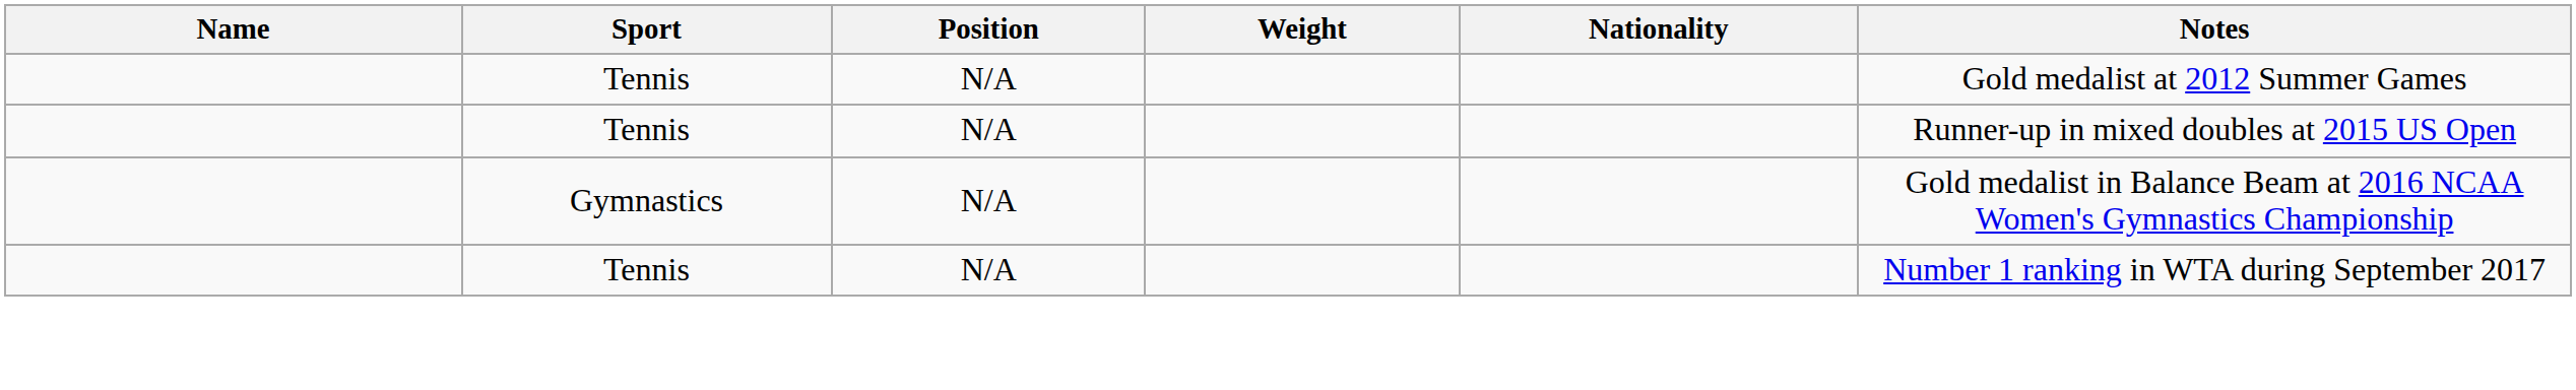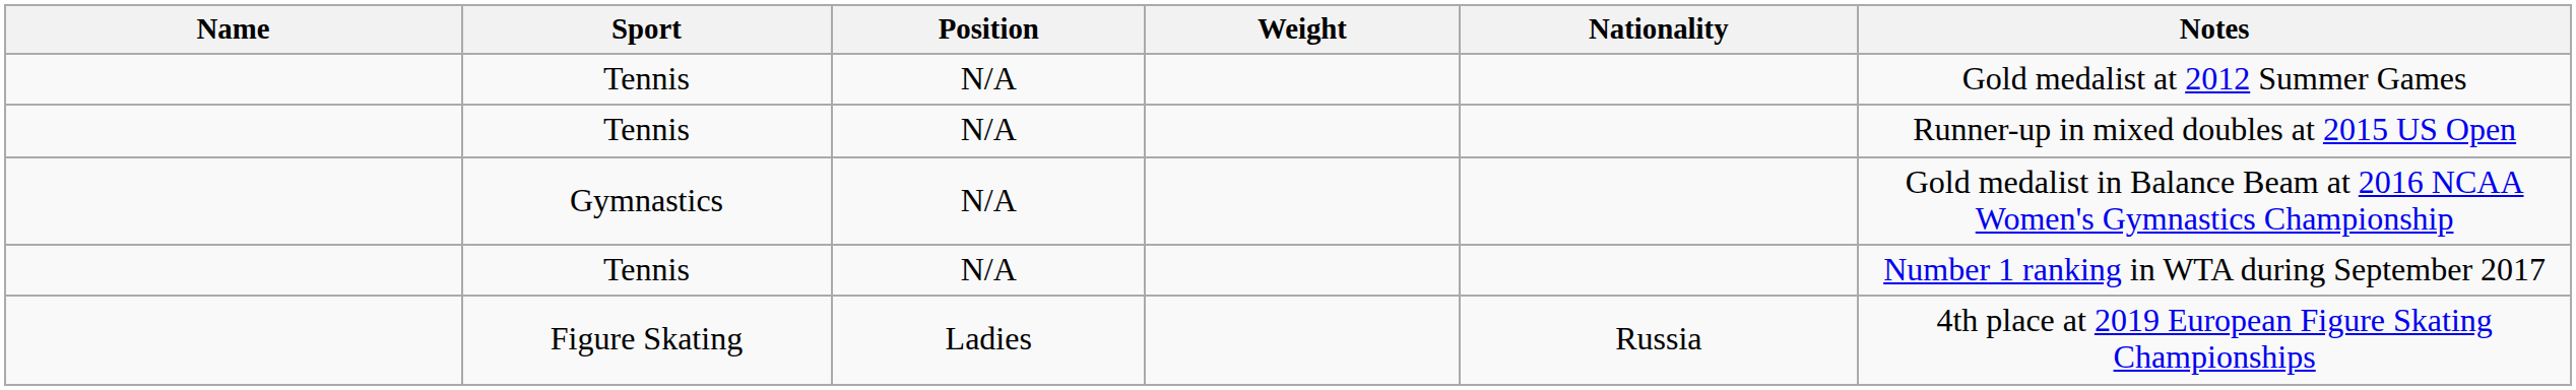+ row: Figure Skating | Ladies | Russia | 4th place at 2019 European Figure Skating Championships
